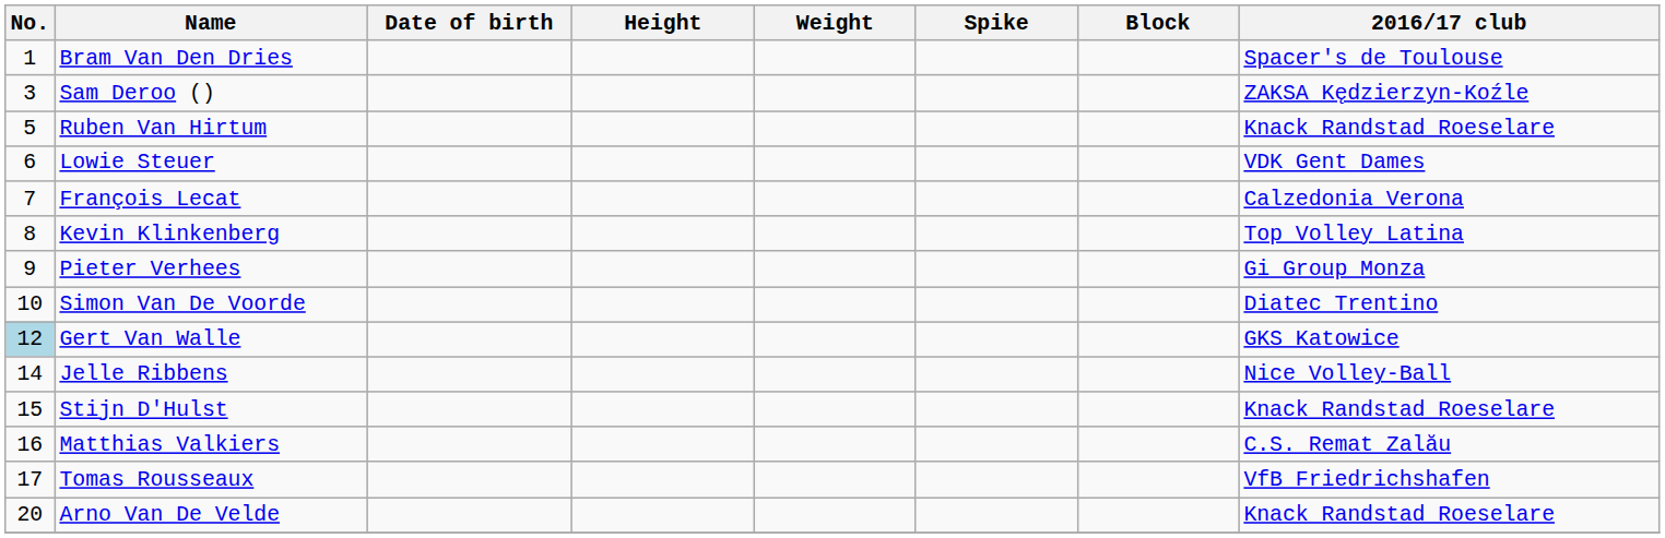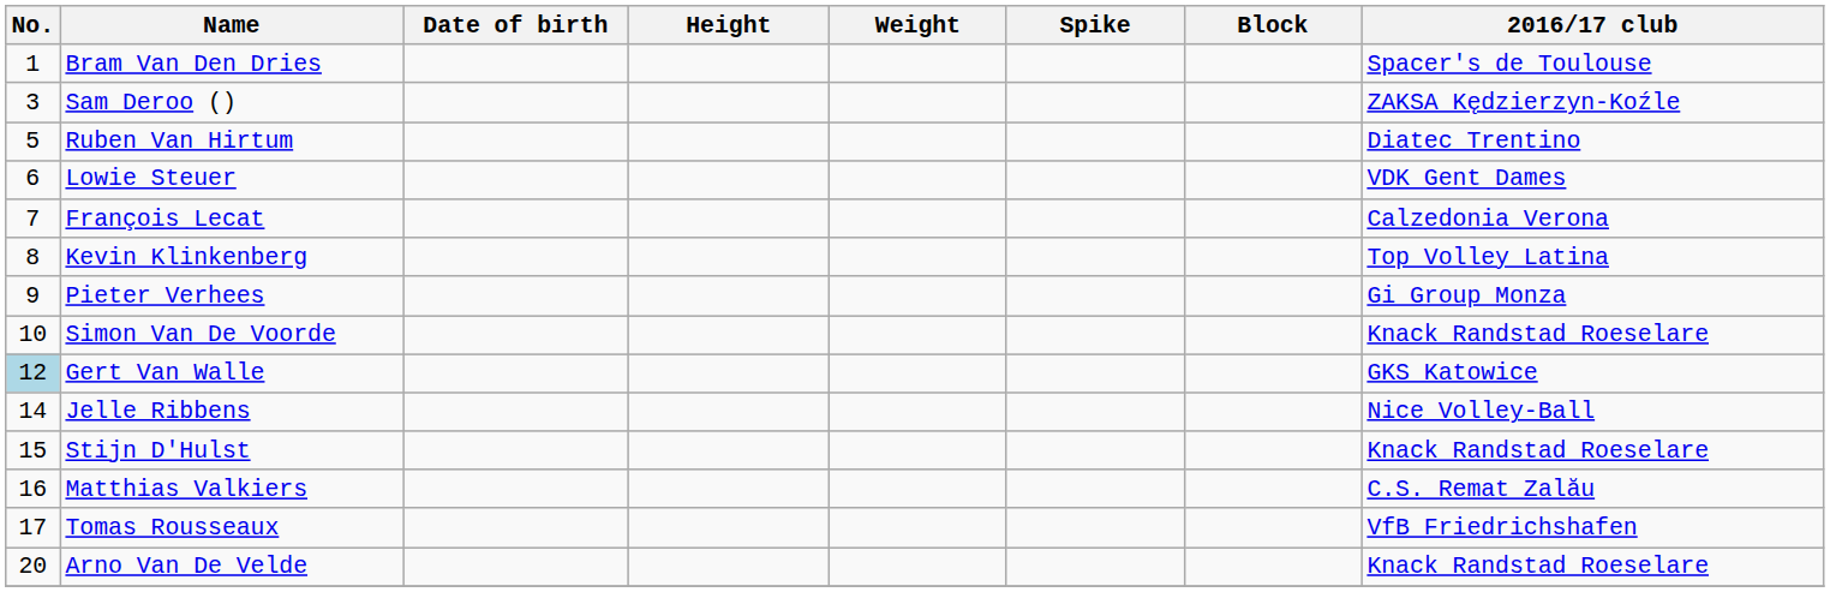Ruben Van Hirtum | 2016/17 club: Knack Randstad Roeselare -> Diatec Trentino
Simon Van De Voorde | 2016/17 club: Diatec Trentino -> Knack Randstad Roeselare
